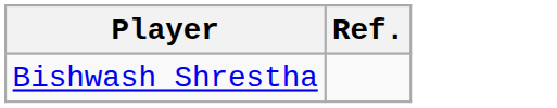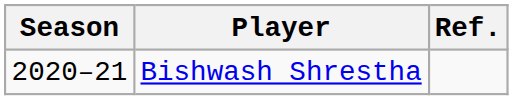+ column: Season | 2020–21
